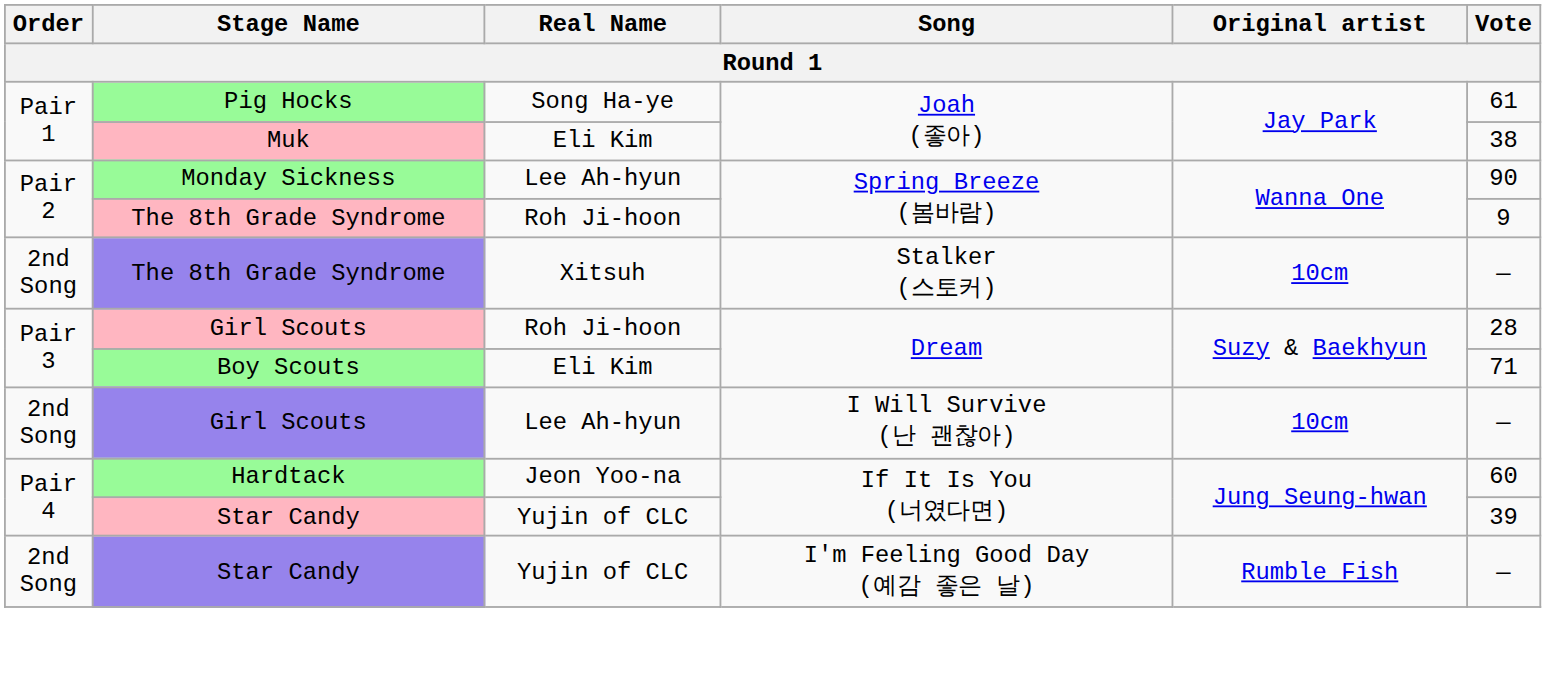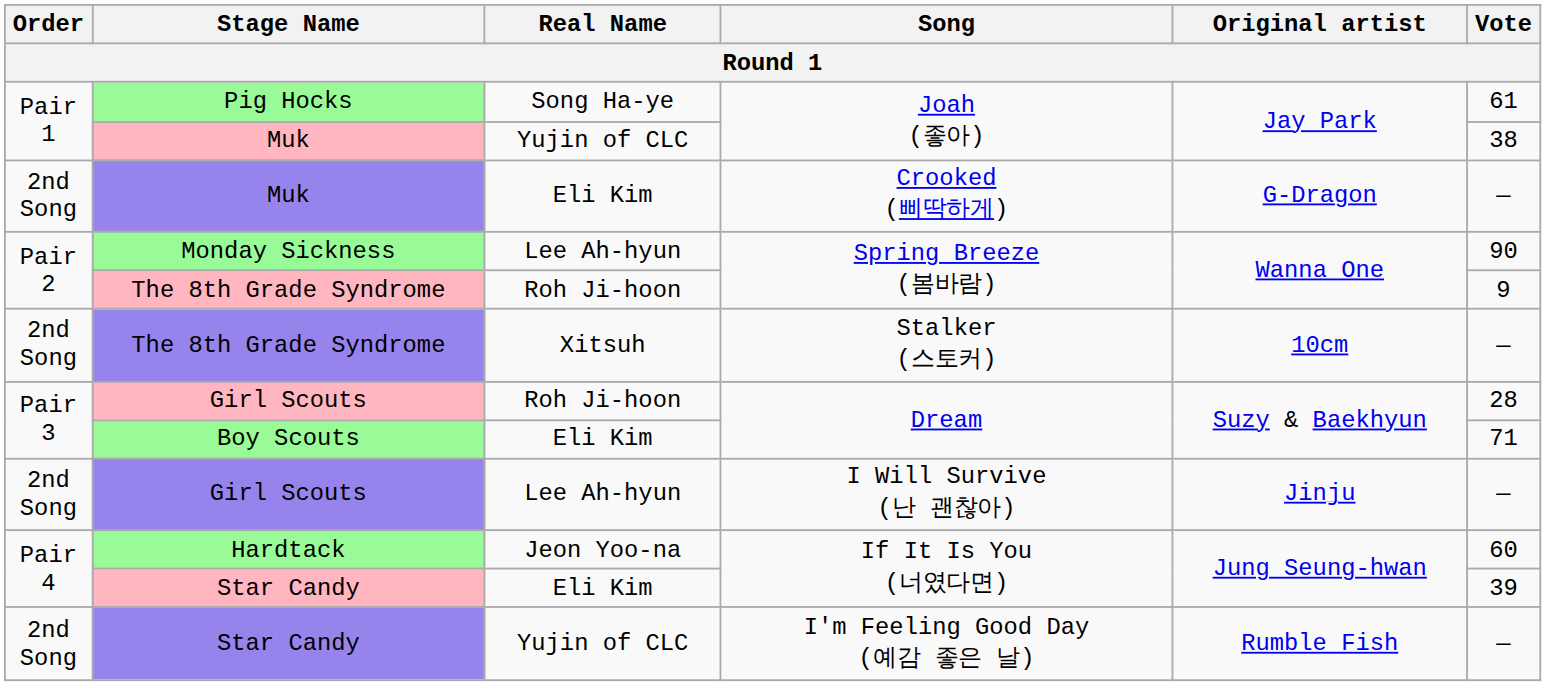Muk / Joah (좋아) | Real Name: Eli Kim -> Yujin of CLC
+ row: 2nd Song | Muk | Eli Kim | Crooked (삐딱하게) | G-Dragon | —
Girl Scouts / I Will Survive (난 괜찮아) | Original artist: 10cm -> Jinju
Star Candy / If It Is You (너였다면) | Real Name: Yujin of CLC -> Eli Kim
